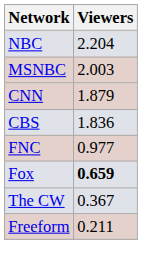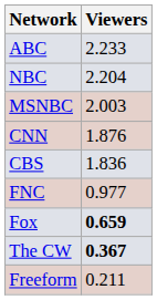+ row: ABC | 2.233
CNN | Viewers: 1.879 -> 1.876
The CW | Viewers: normal -> bold
